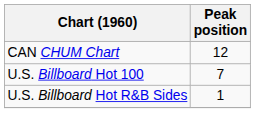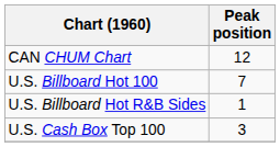+ row: U.S. Cash Box Top 100 | 3
